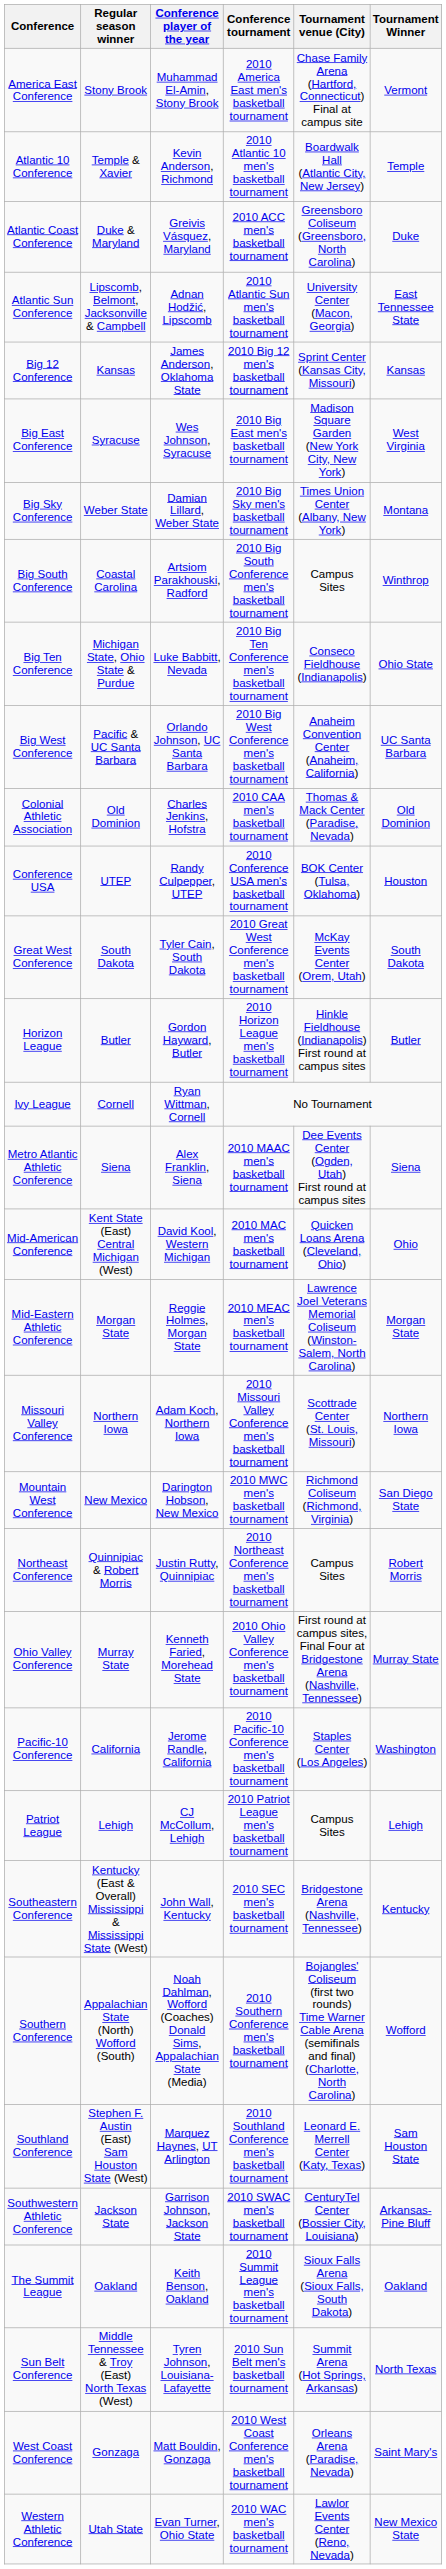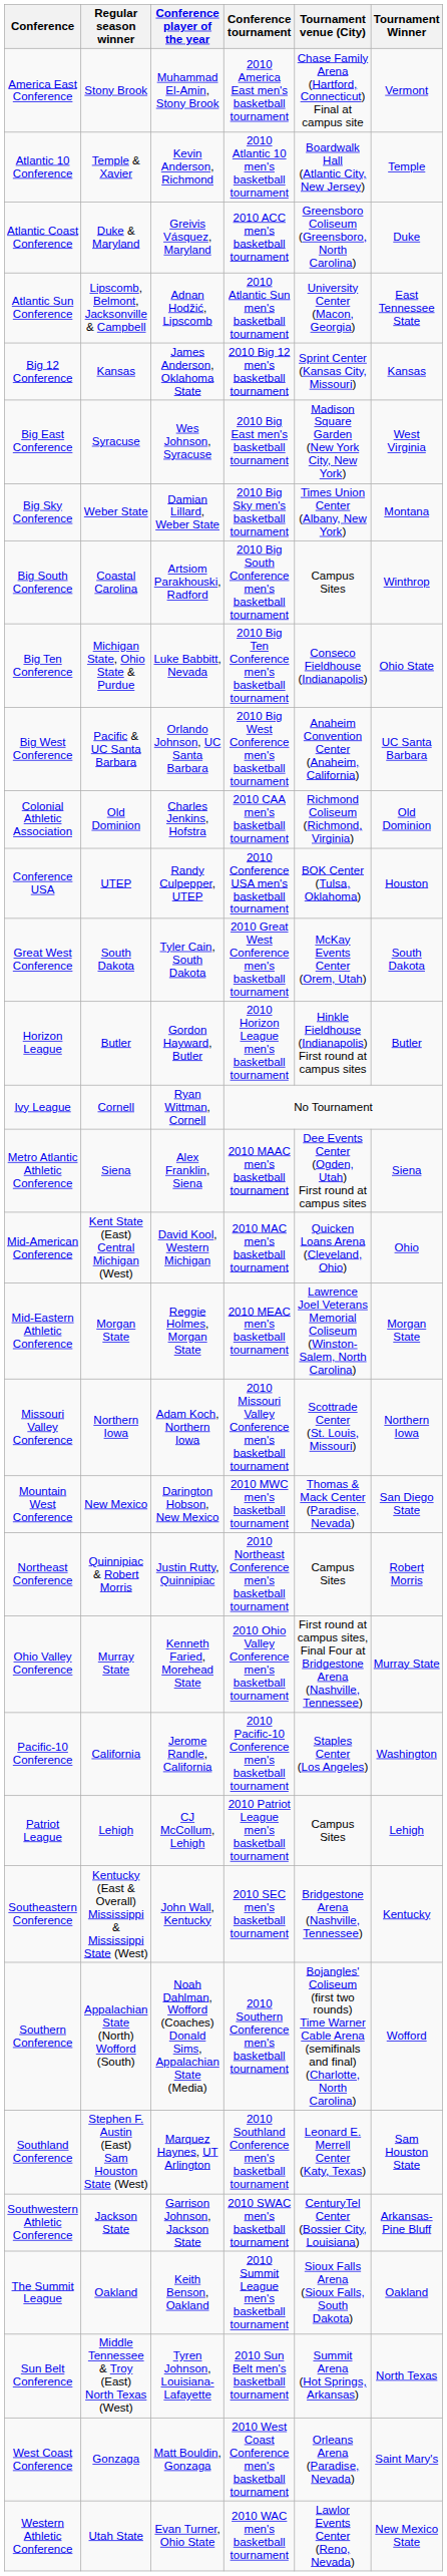Colonial Athletic Association | Tournament venue (City): Thomas & Mack Center (Paradise, Nevada) -> Richmond Coliseum (Richmond, Virginia)
Mountain West Conference | Tournament venue (City): Richmond Coliseum (Richmond, Virginia) -> Thomas & Mack Center (Paradise, Nevada)
